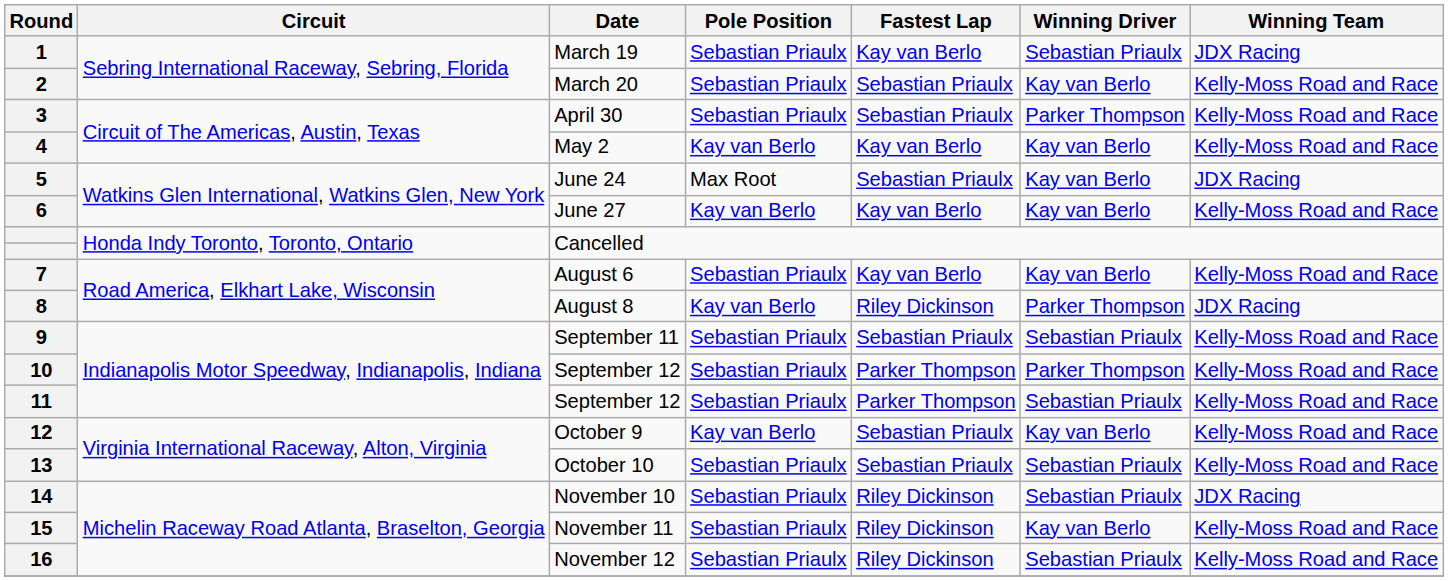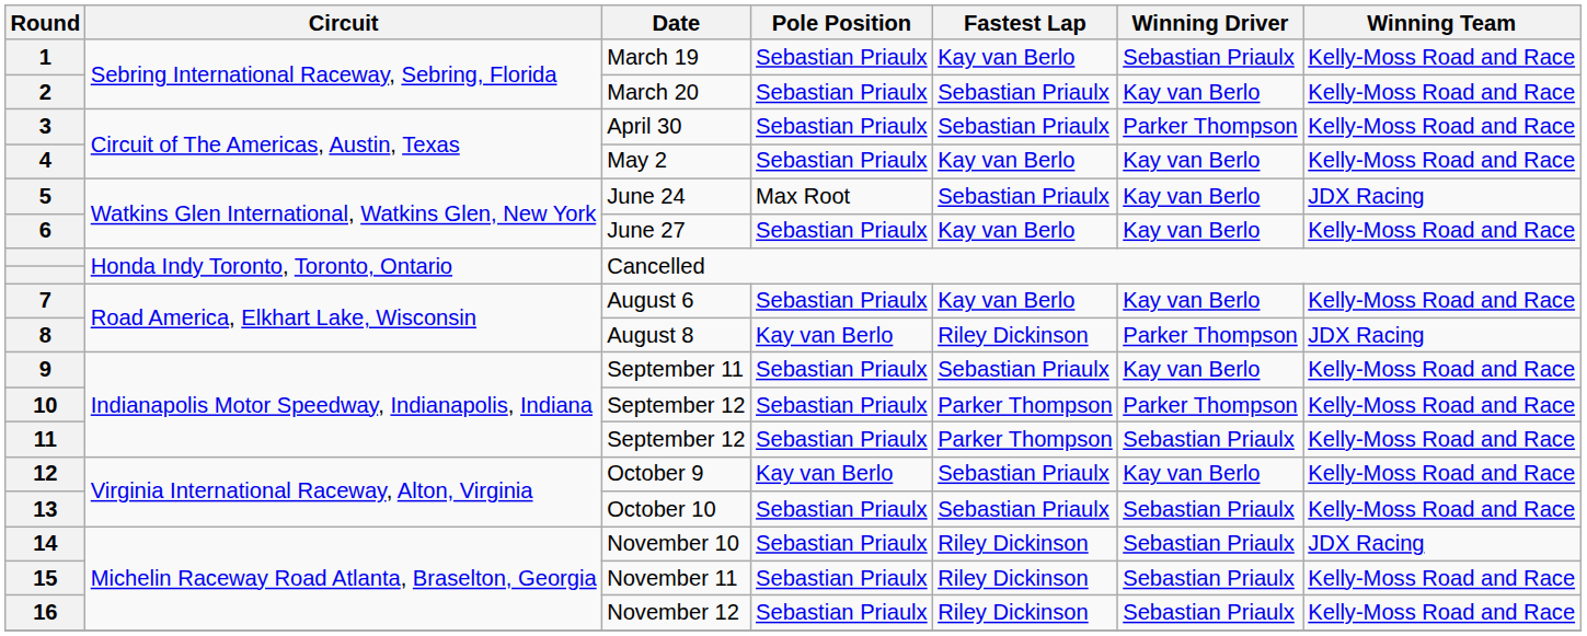1 | Winning Team: JDX Racing -> Kelly-Moss Road and Race
4 | Pole Position: Kay van Berlo -> Sebastian Priaulx
6 | Pole Position: Kay van Berlo -> Sebastian Priaulx
9 | Winning Driver: Sebastian Priaulx -> Kay van Berlo
15 | Winning Driver: Kay van Berlo -> Sebastian Priaulx
